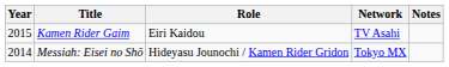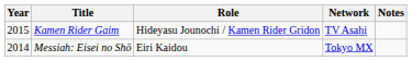Kamen Rider Gaim | Role: Eiri Kaidou -> Hideyasu Jounochi / Kamen Rider Gridon
Messiah: Eisei no Shō | Role: Hideyasu Jounochi / Kamen Rider Gridon -> Eiri Kaidou
